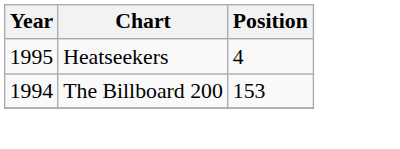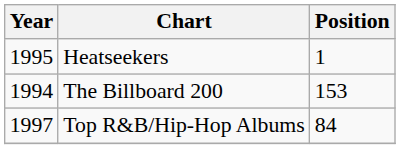Heatseekers | Position: 4 -> 1
+ row: 1997 | Top R&B/Hip-Hop Albums | 84
